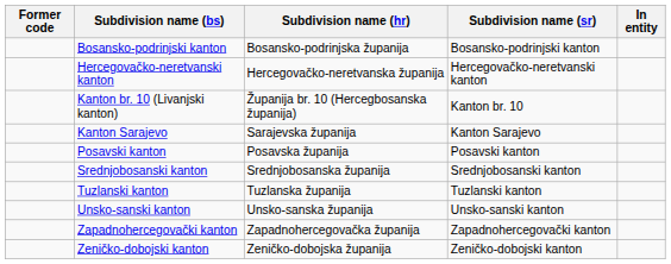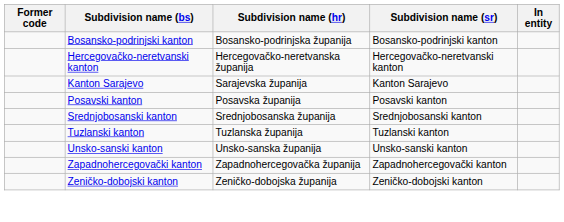- row: Kanton br. 10 (Livanjski kanton) | Županija br. 10 (Hercegbosanska županija) | Kanton br. 10
